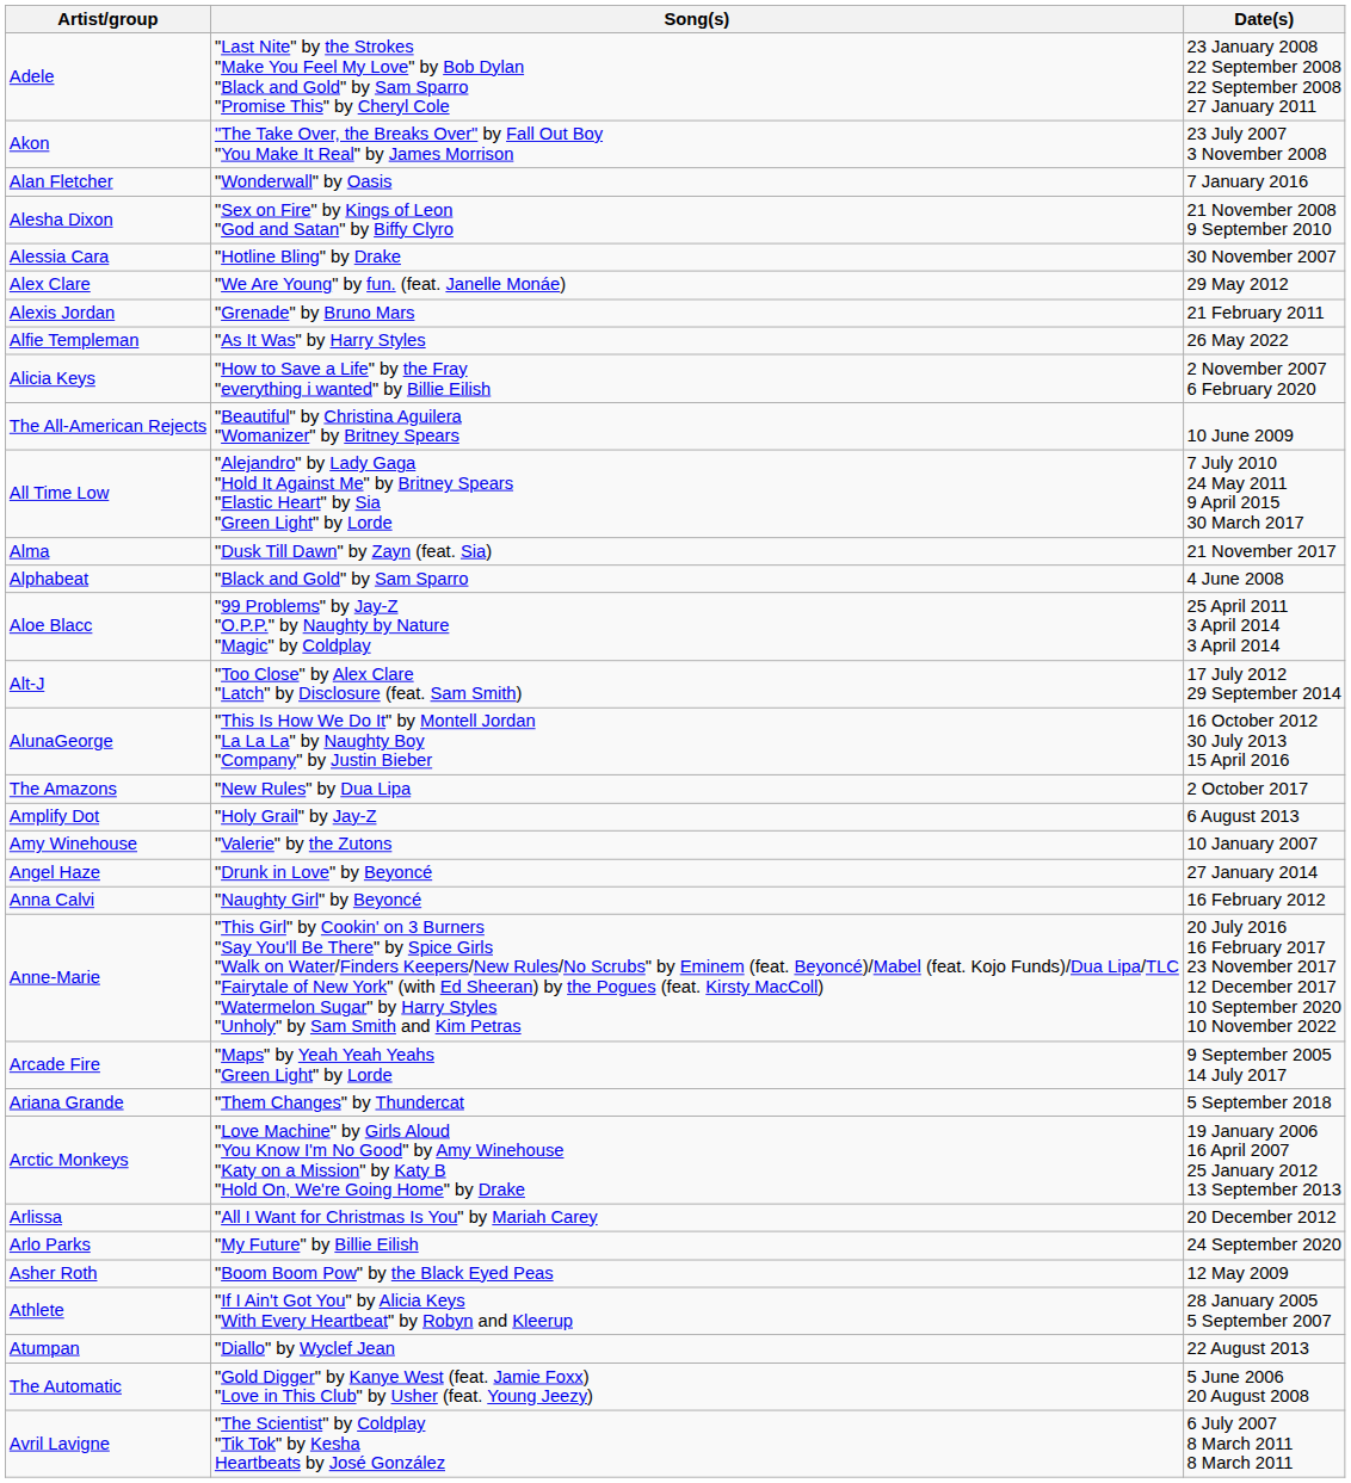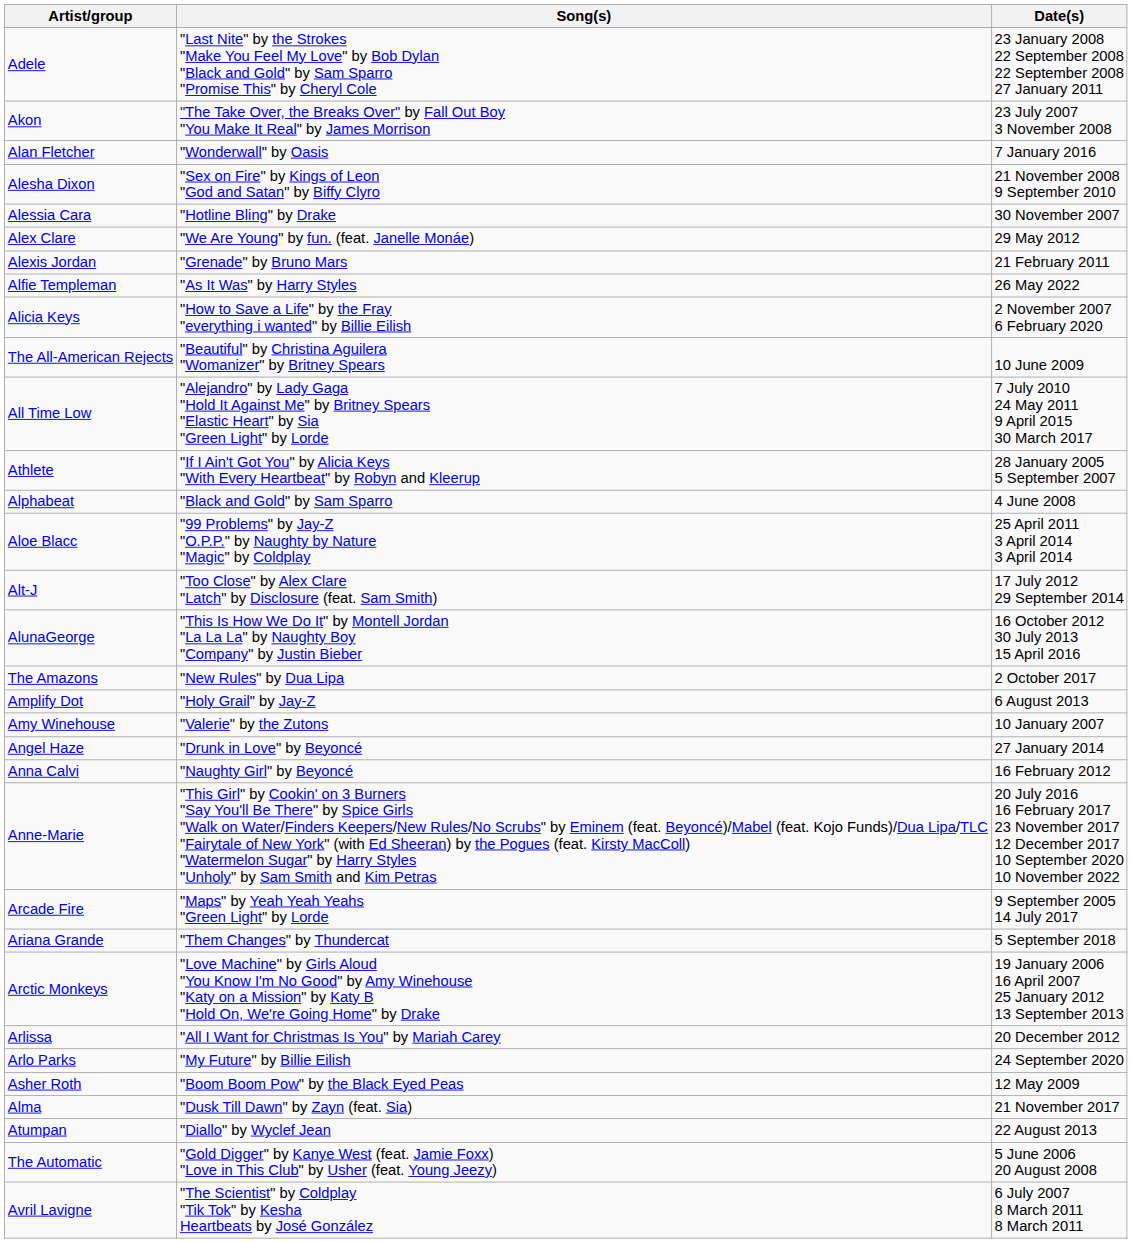rows swapped: Alma <-> Athlete
